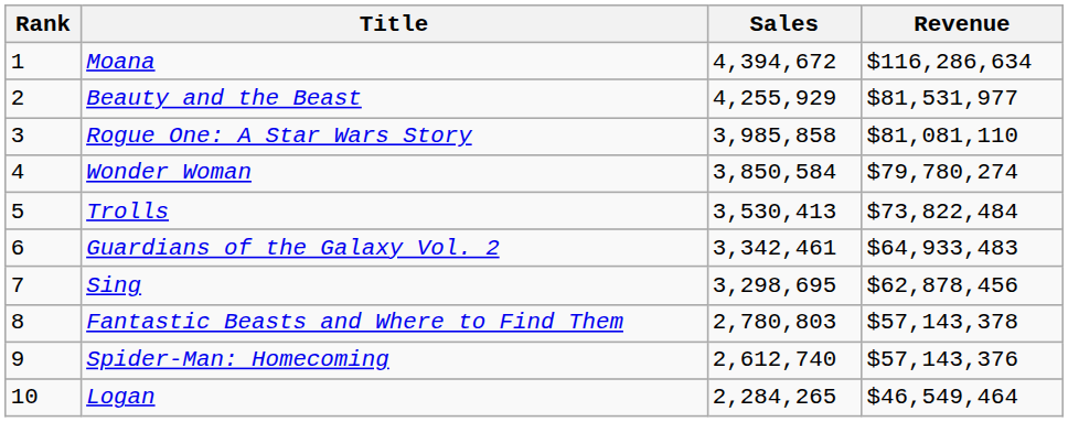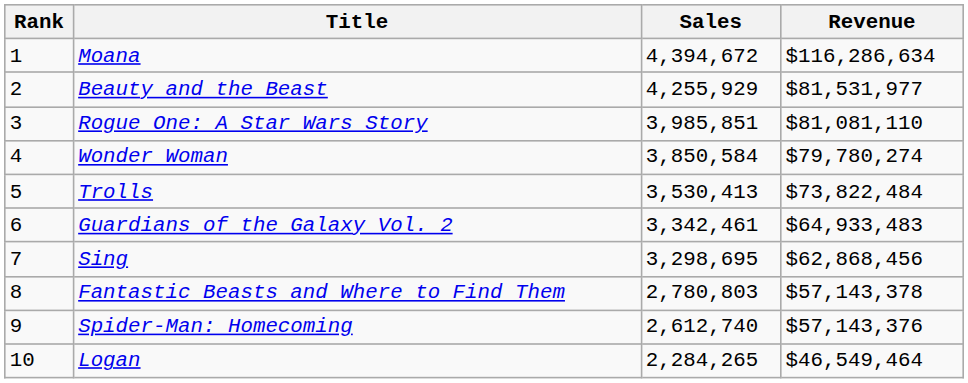Rogue One: A Star Wars Story | Sales: 3,985,858 -> 3,985,851
Sing | Revenue: $62,878,456 -> $62,868,456
